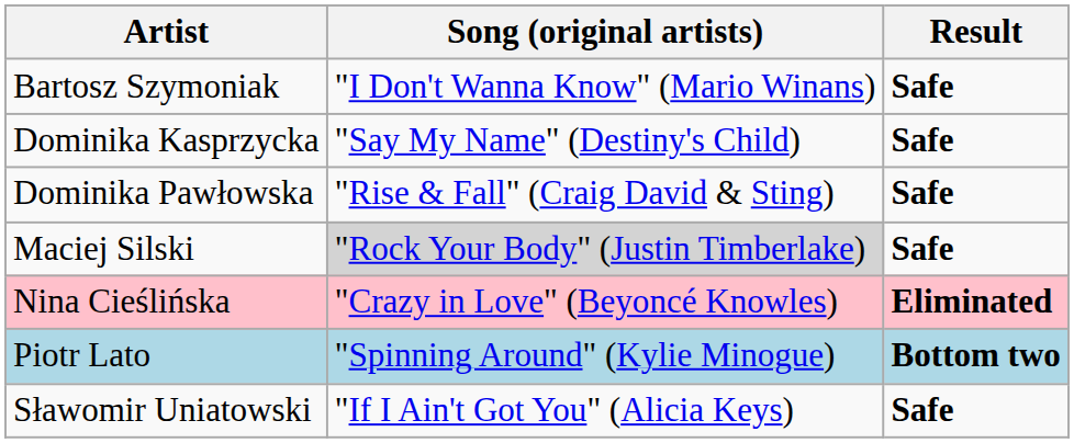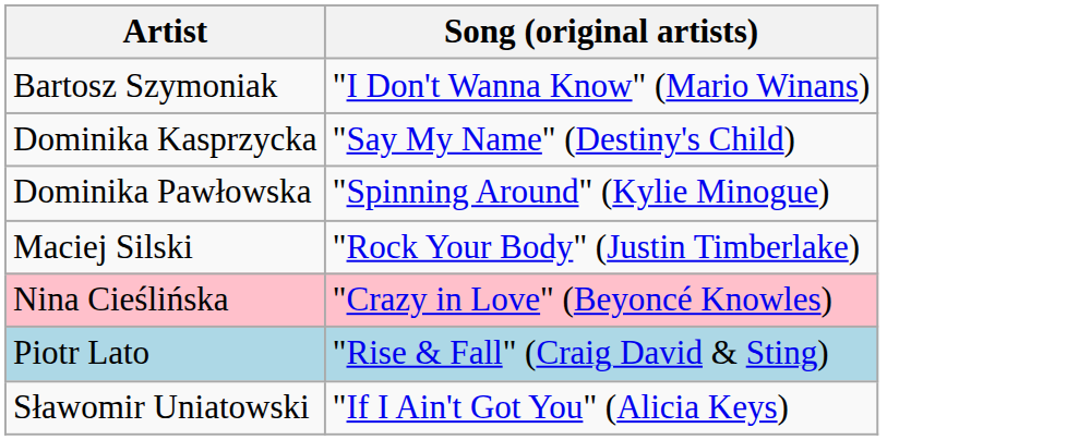- column: Result | Safe | Safe | Safe | Safe | Eliminated | Bottom two | Safe
Dominika Pawłowska | Song (original artists): "Rise & Fall" (Craig David & Sting) -> "Spinning Around" (Kylie Minogue)
Maciej Silski | Song (original artists): lightgrey background -> no background
Piotr Lato | Song (original artists): "Spinning Around" (Kylie Minogue) -> "Rise & Fall" (Craig David & Sting)
